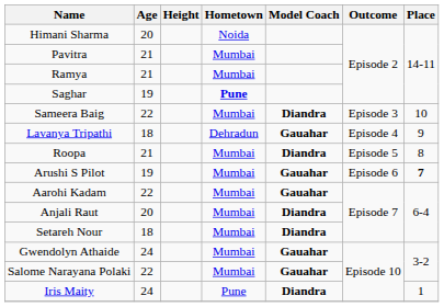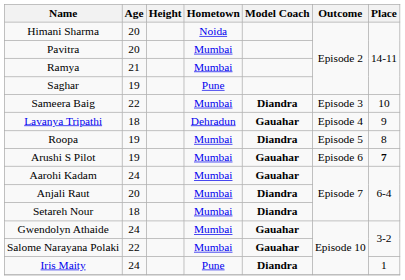Pavitra | Age: 21 -> 20
Saghar | Hometown: bold -> normal
Roopa | Age: 21 -> 19
Aarohi Kadam | Age: 22 -> 24
